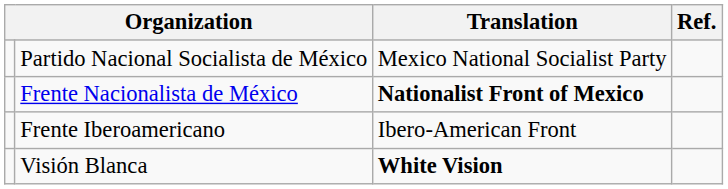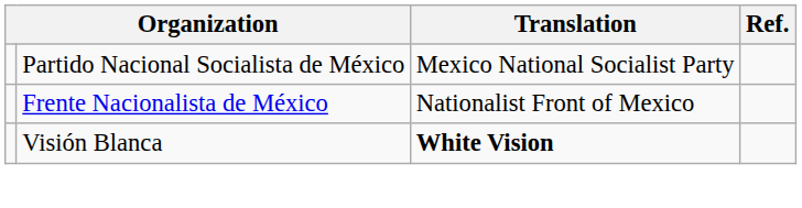Frente Nacionalista de México | Translation: bold -> normal
- row: Frente Iberoamericano | Ibero-American Front
